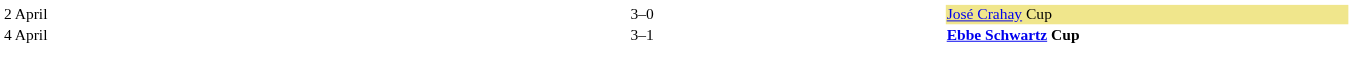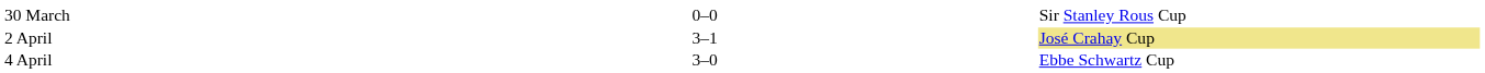+ row: 30 March | 0–0 | Sir Stanley Rous Cup
2 April | column 3: 3–0 -> 3–1
4 April | column 3: 3–1 -> 3–0
4 April | column 5: bold -> normal
